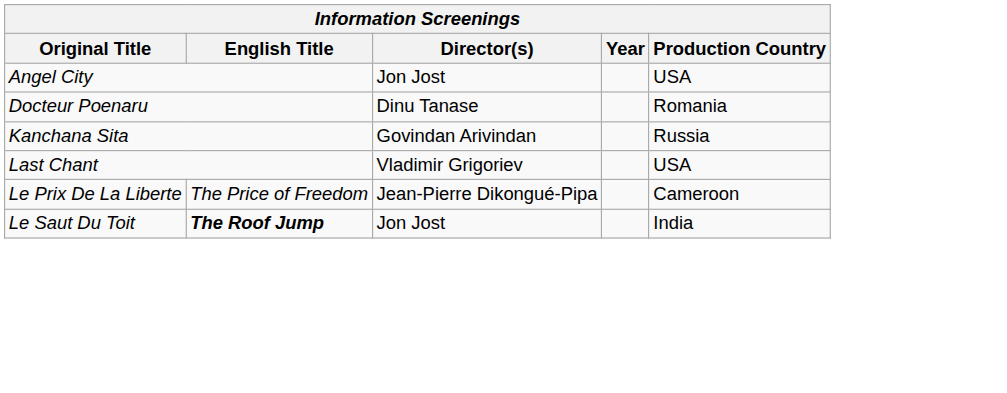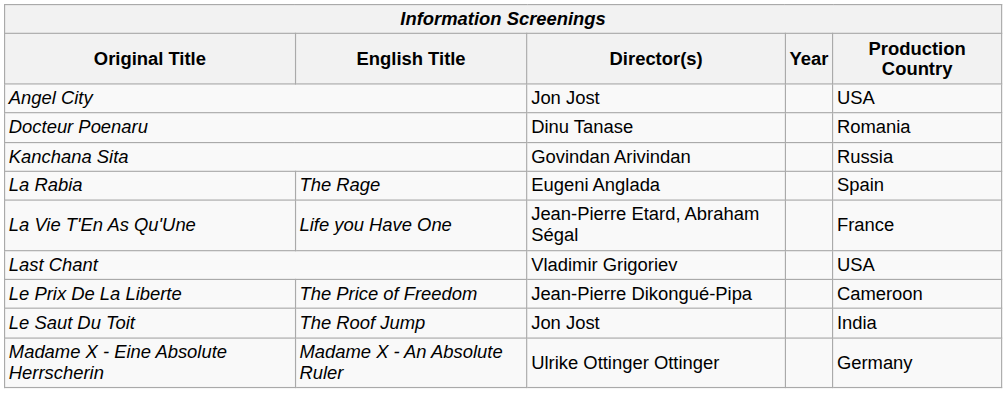+ row: La Rabia | The Rage | Eugeni Anglada | Spain
+ row: La Vie T'En As Qu'Une | Life you Have One | Jean-Pierre Etard, Abraham Ségal | France
Le Saut Du Toit | English Title: bold -> normal
+ row: Madame X - Eine Absolute Herrscherin | Madame X - An Absolute Ruler | Ulrike Ottinger Ottinger | Germany
